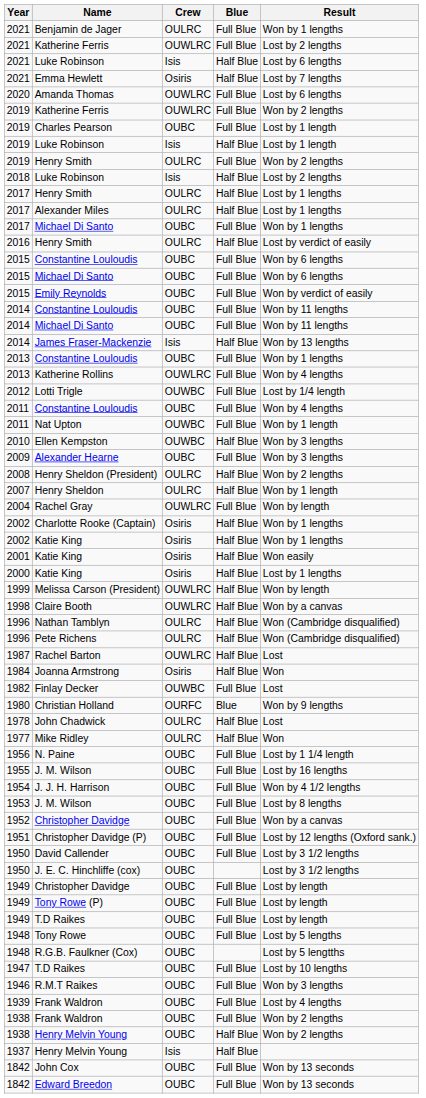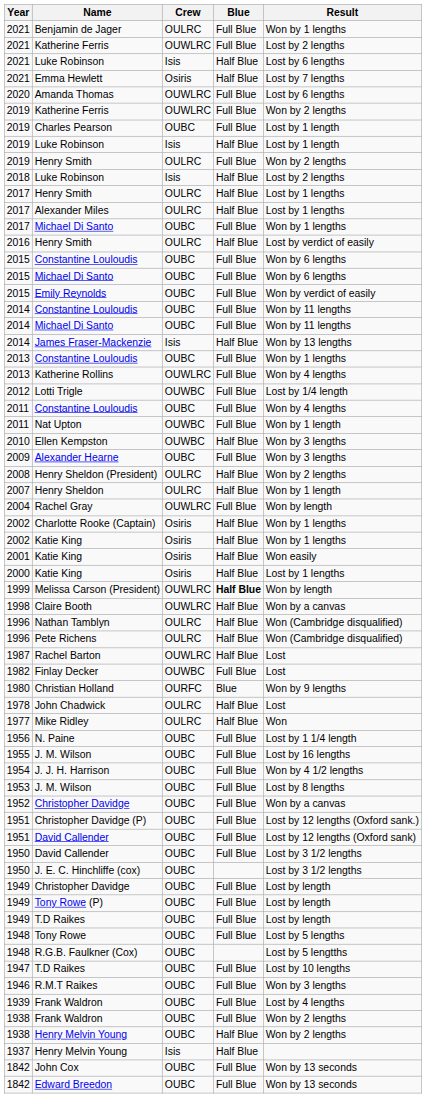Melissa Carson (President) | Blue: normal -> bold
- row: 1984 | Joanna Armstrong | Osiris | Half Blue | Won
+ row: 1951 | David Callender | OUBC | Full Blue | Lost by 12 lengths (Oxford sank)
